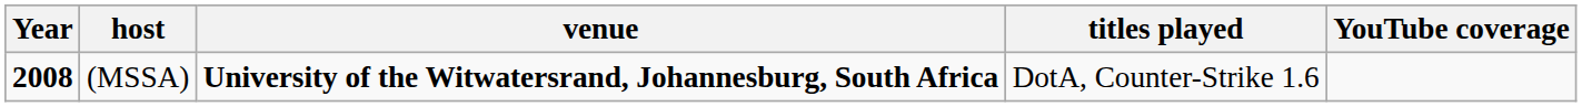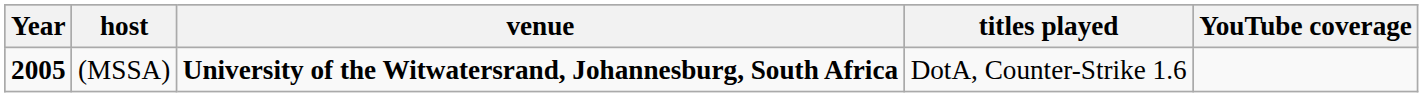(MSSA) | Year: 2008 -> 2005
